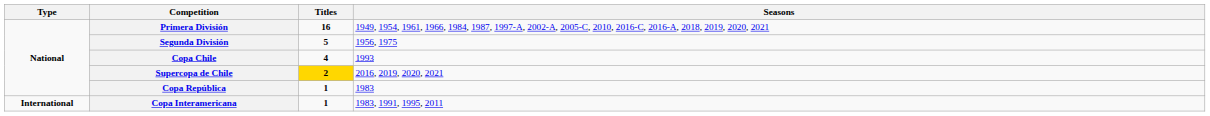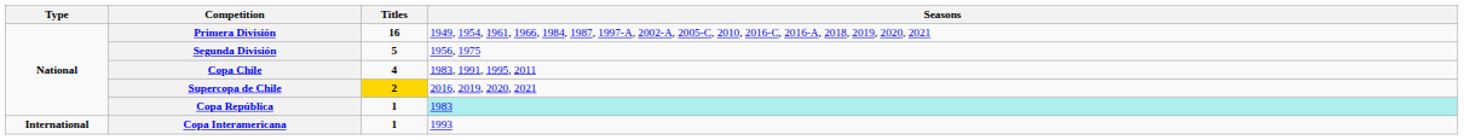Copa Chile | Seasons: 1993 -> 1983, 1991, 1995, 2011
Copa República | Seasons: no background -> paleturquoise background
Copa Interamericana | Seasons: 1983, 1991, 1995, 2011 -> 1993
